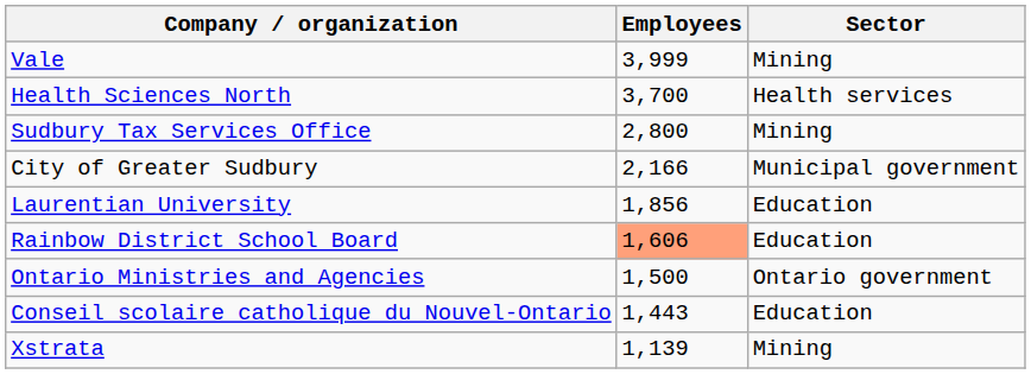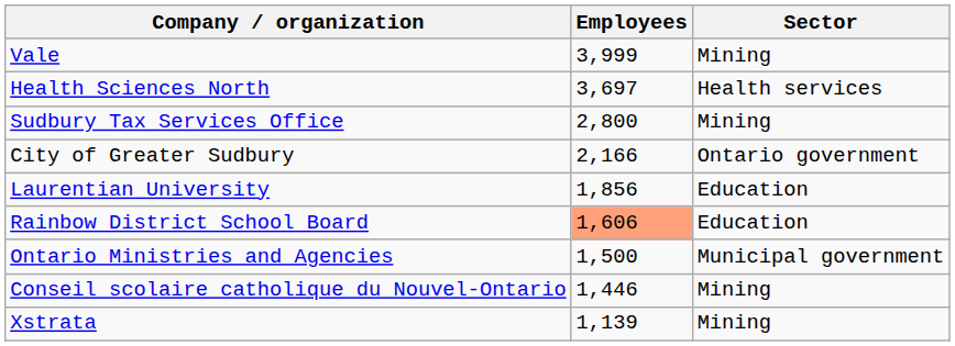Health Sciences North | Employees: 3,700 -> 3,697
City of Greater Sudbury | Sector: Municipal government -> Ontario government
Ontario Ministries and Agencies | Sector: Ontario government -> Municipal government
Conseil scolaire catholique du Nouvel-Ontario | Employees: 1,443 -> 1,446
Conseil scolaire catholique du Nouvel-Ontario | Sector: Education -> Mining
